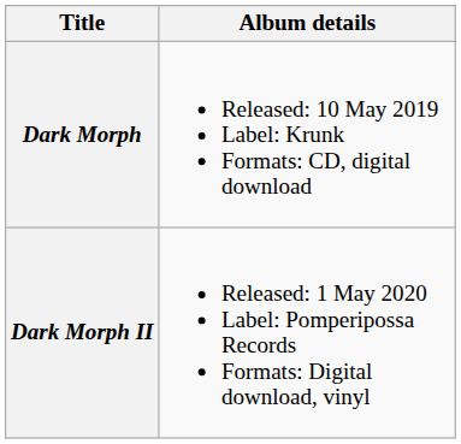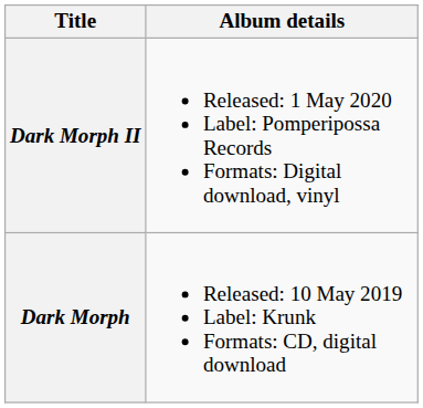rows swapped: Dark Morph <-> Dark Morph II
